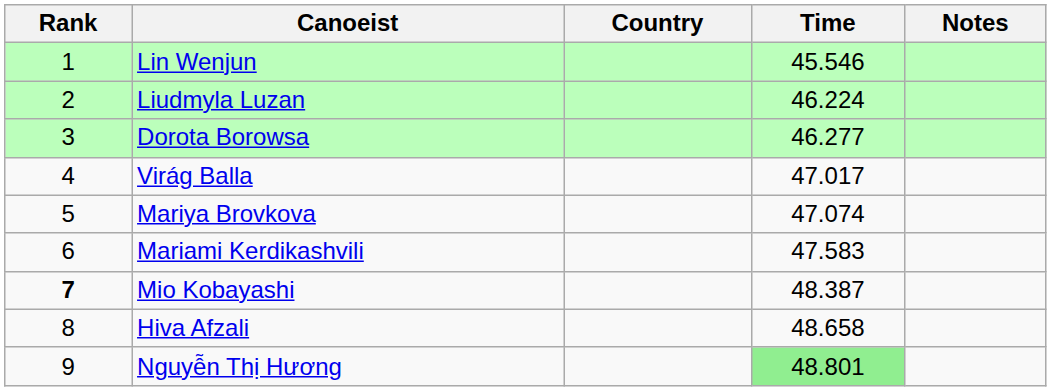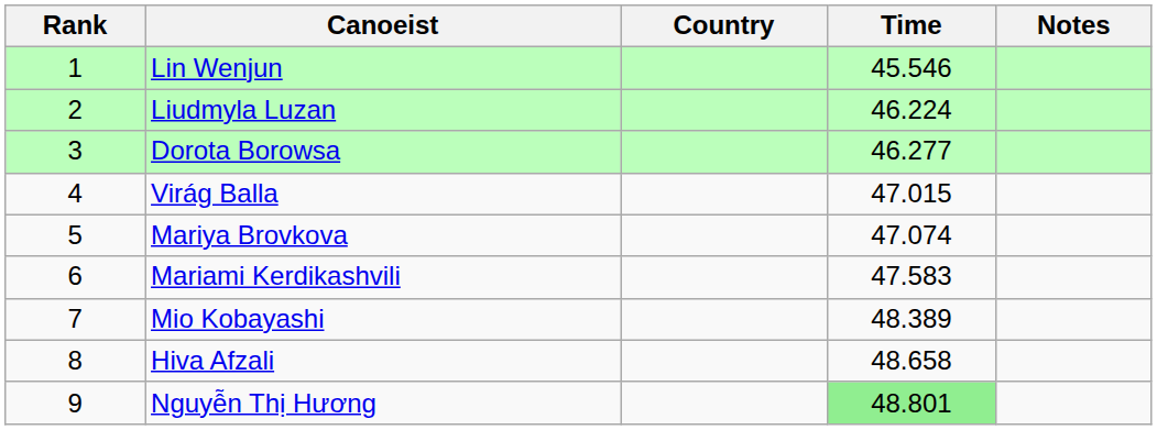Virág Balla | Time: 47.017 -> 47.015
Mio Kobayashi | Rank: bold -> normal
Mio Kobayashi | Time: 48.387 -> 48.389
